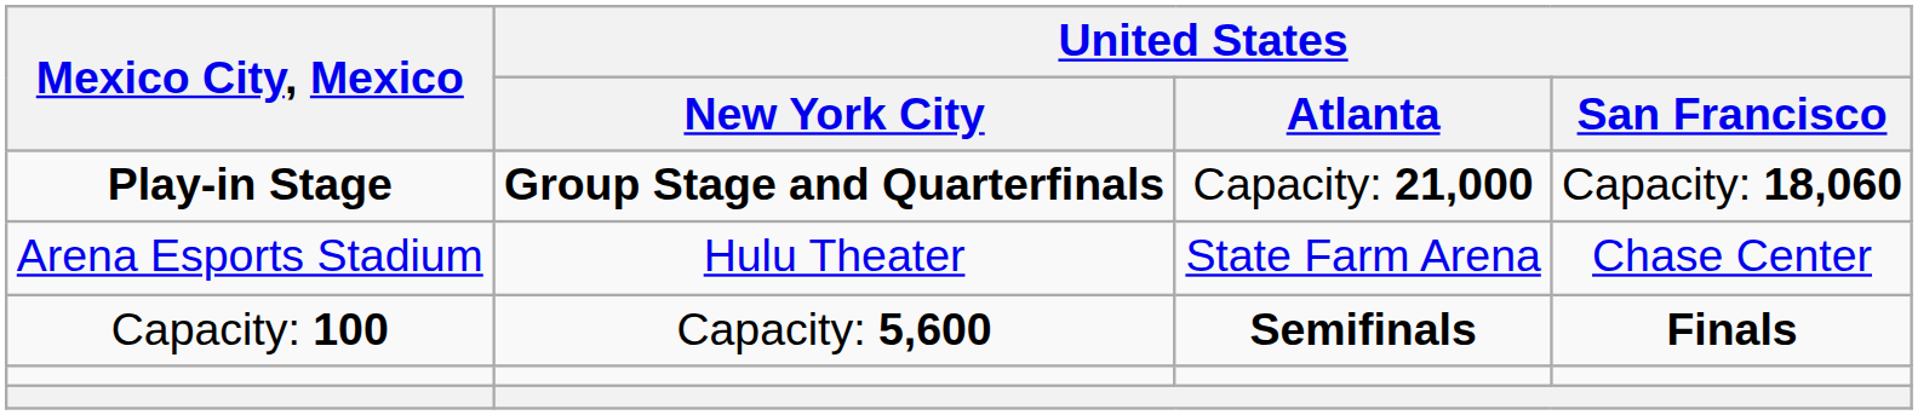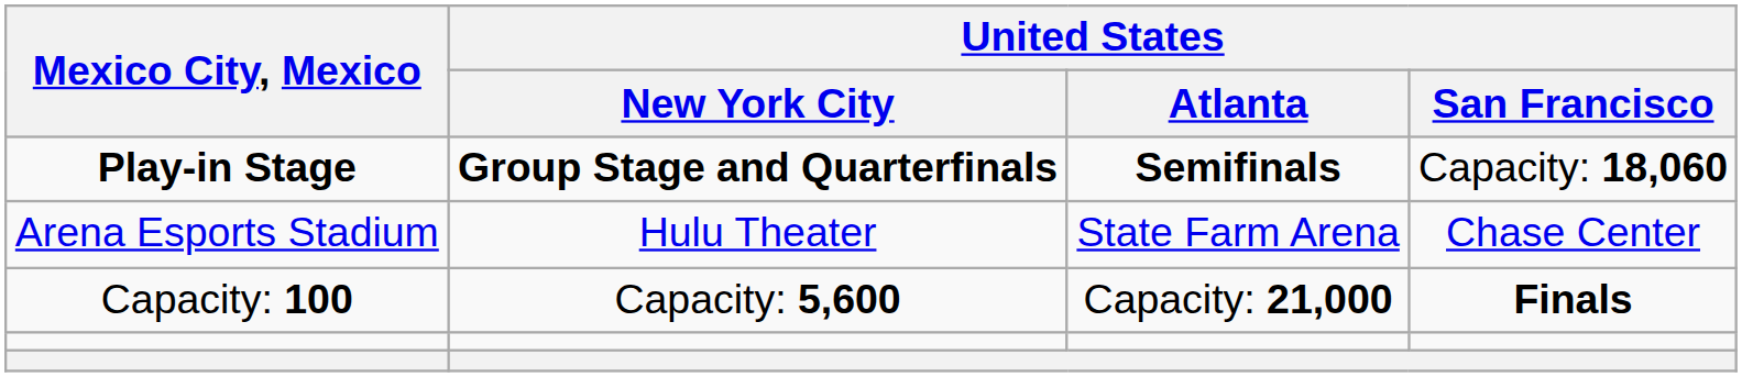Play-in Stage | United States / Atlanta: Capacity: 21,000 -> Semifinals
Capacity: 100 | United States / Atlanta: Semifinals -> Capacity: 21,000
